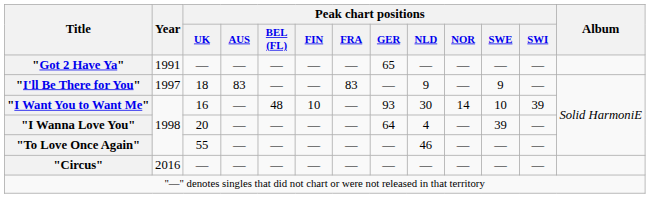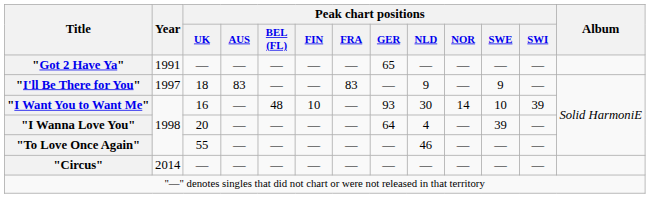"Circus" | Year: 2016 -> 2014
